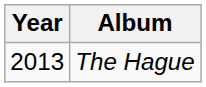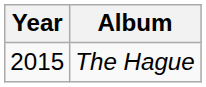The Hague | Year: 2013 -> 2015
